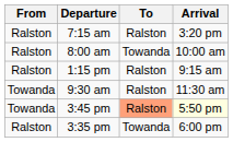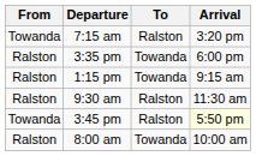7:15 am | From: Ralston -> Towanda
rows swapped: 8:00 am <-> 3:35 pm
1:15 pm | To: Ralston -> Towanda
9:30 am | From: Towanda -> Ralston
3:45 pm | To: lightsalmon background -> no background
